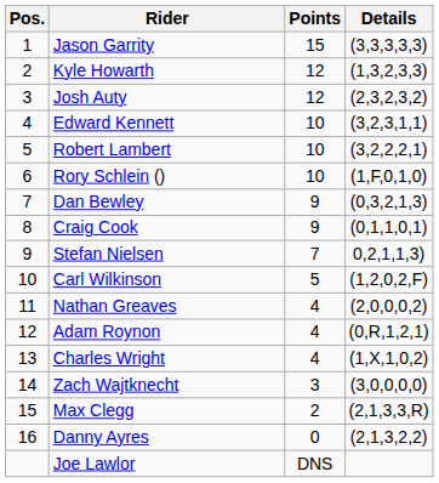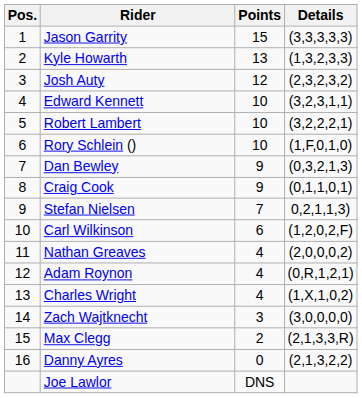Kyle Howarth | Points: 12 -> 13
Carl Wilkinson | Points: 5 -> 6
